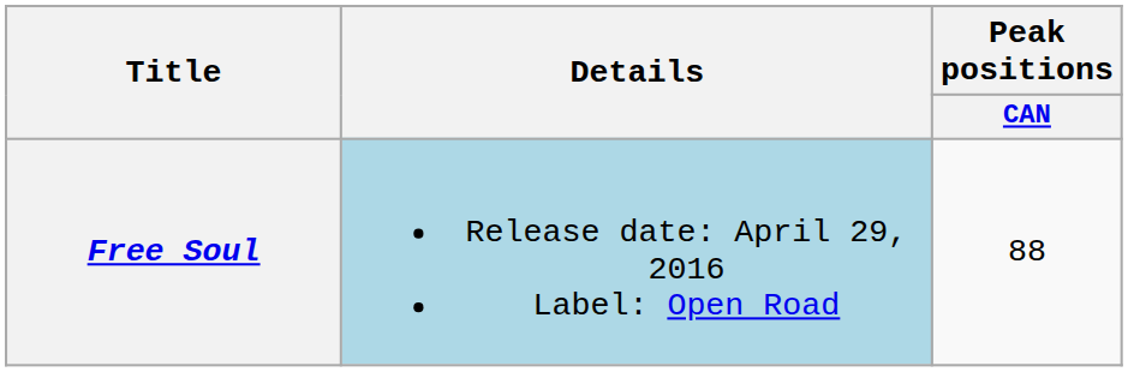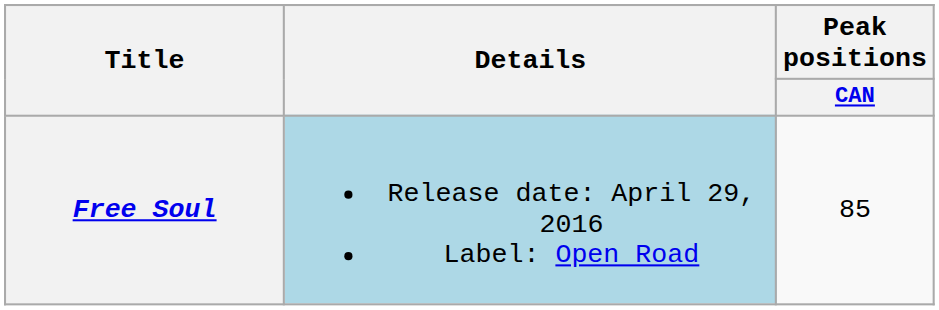Free Soul | Peak positions / CAN: 88 -> 85
